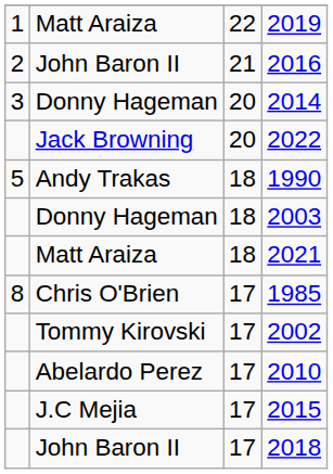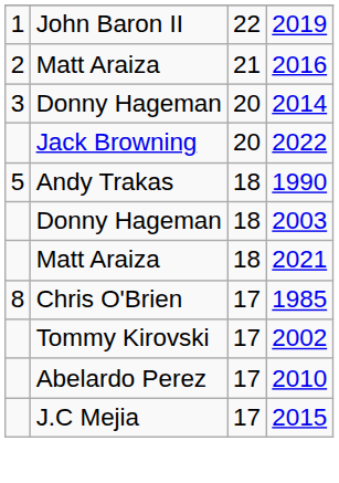2019 | column 2: Matt Araiza -> John Baron II
2016 | column 2: John Baron II -> Matt Araiza
- row: John Baron II | 17 | 2018
